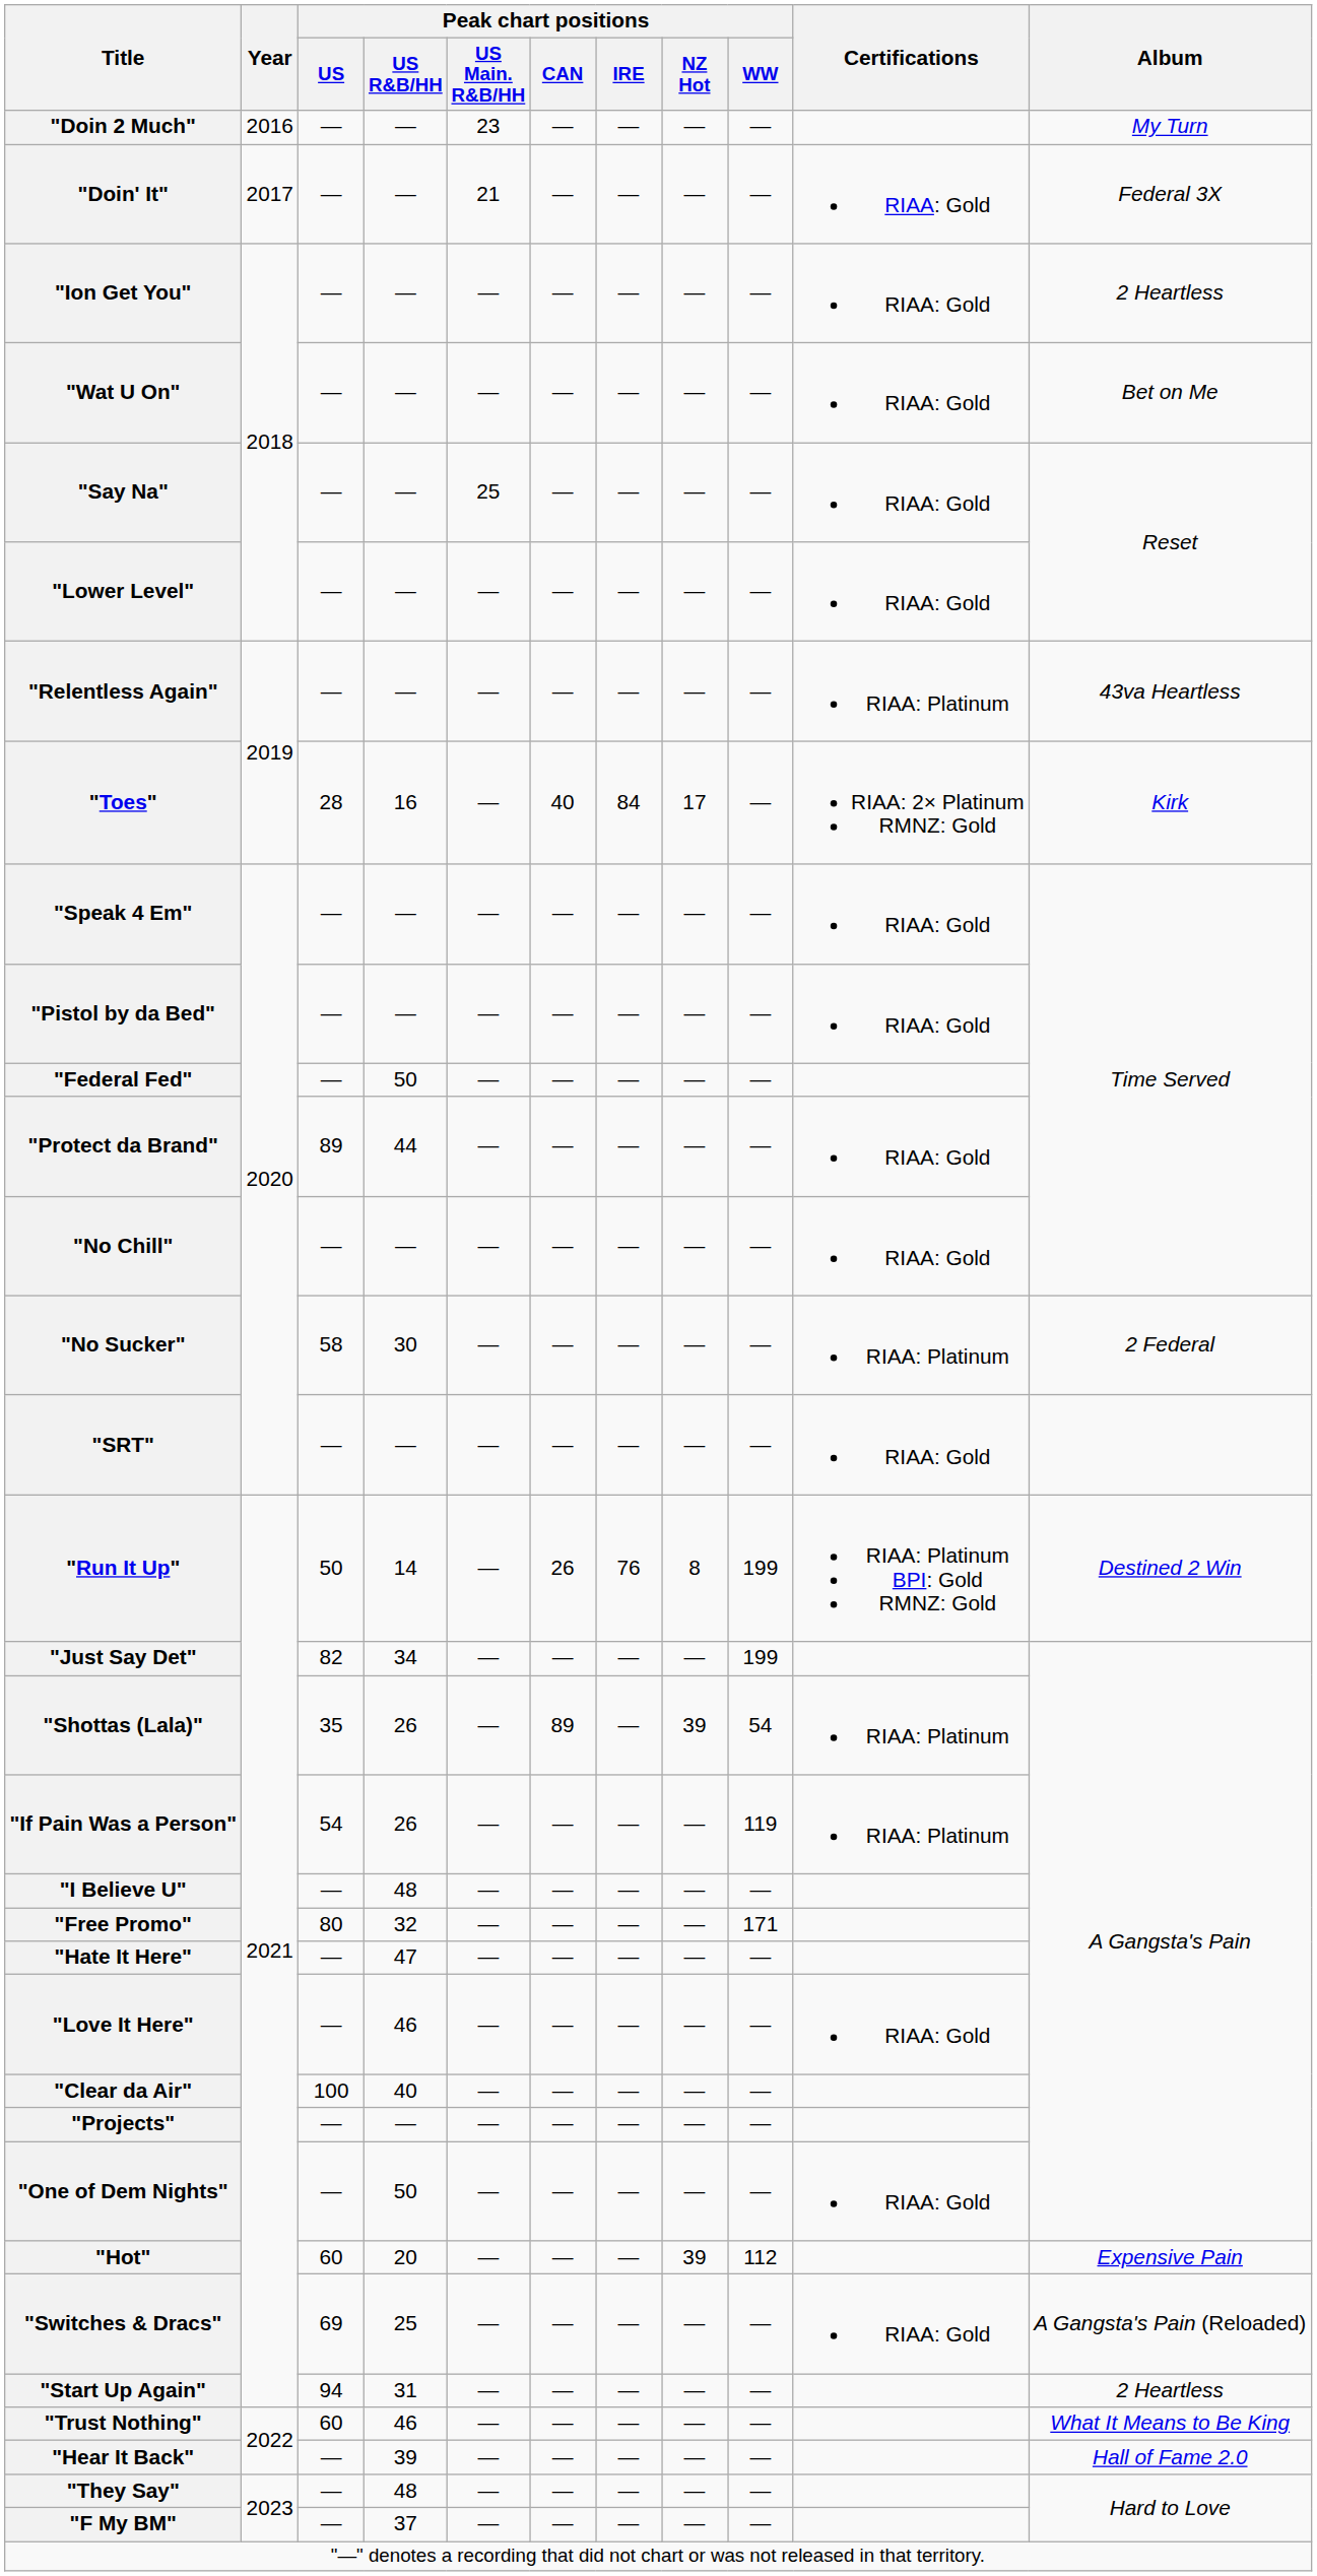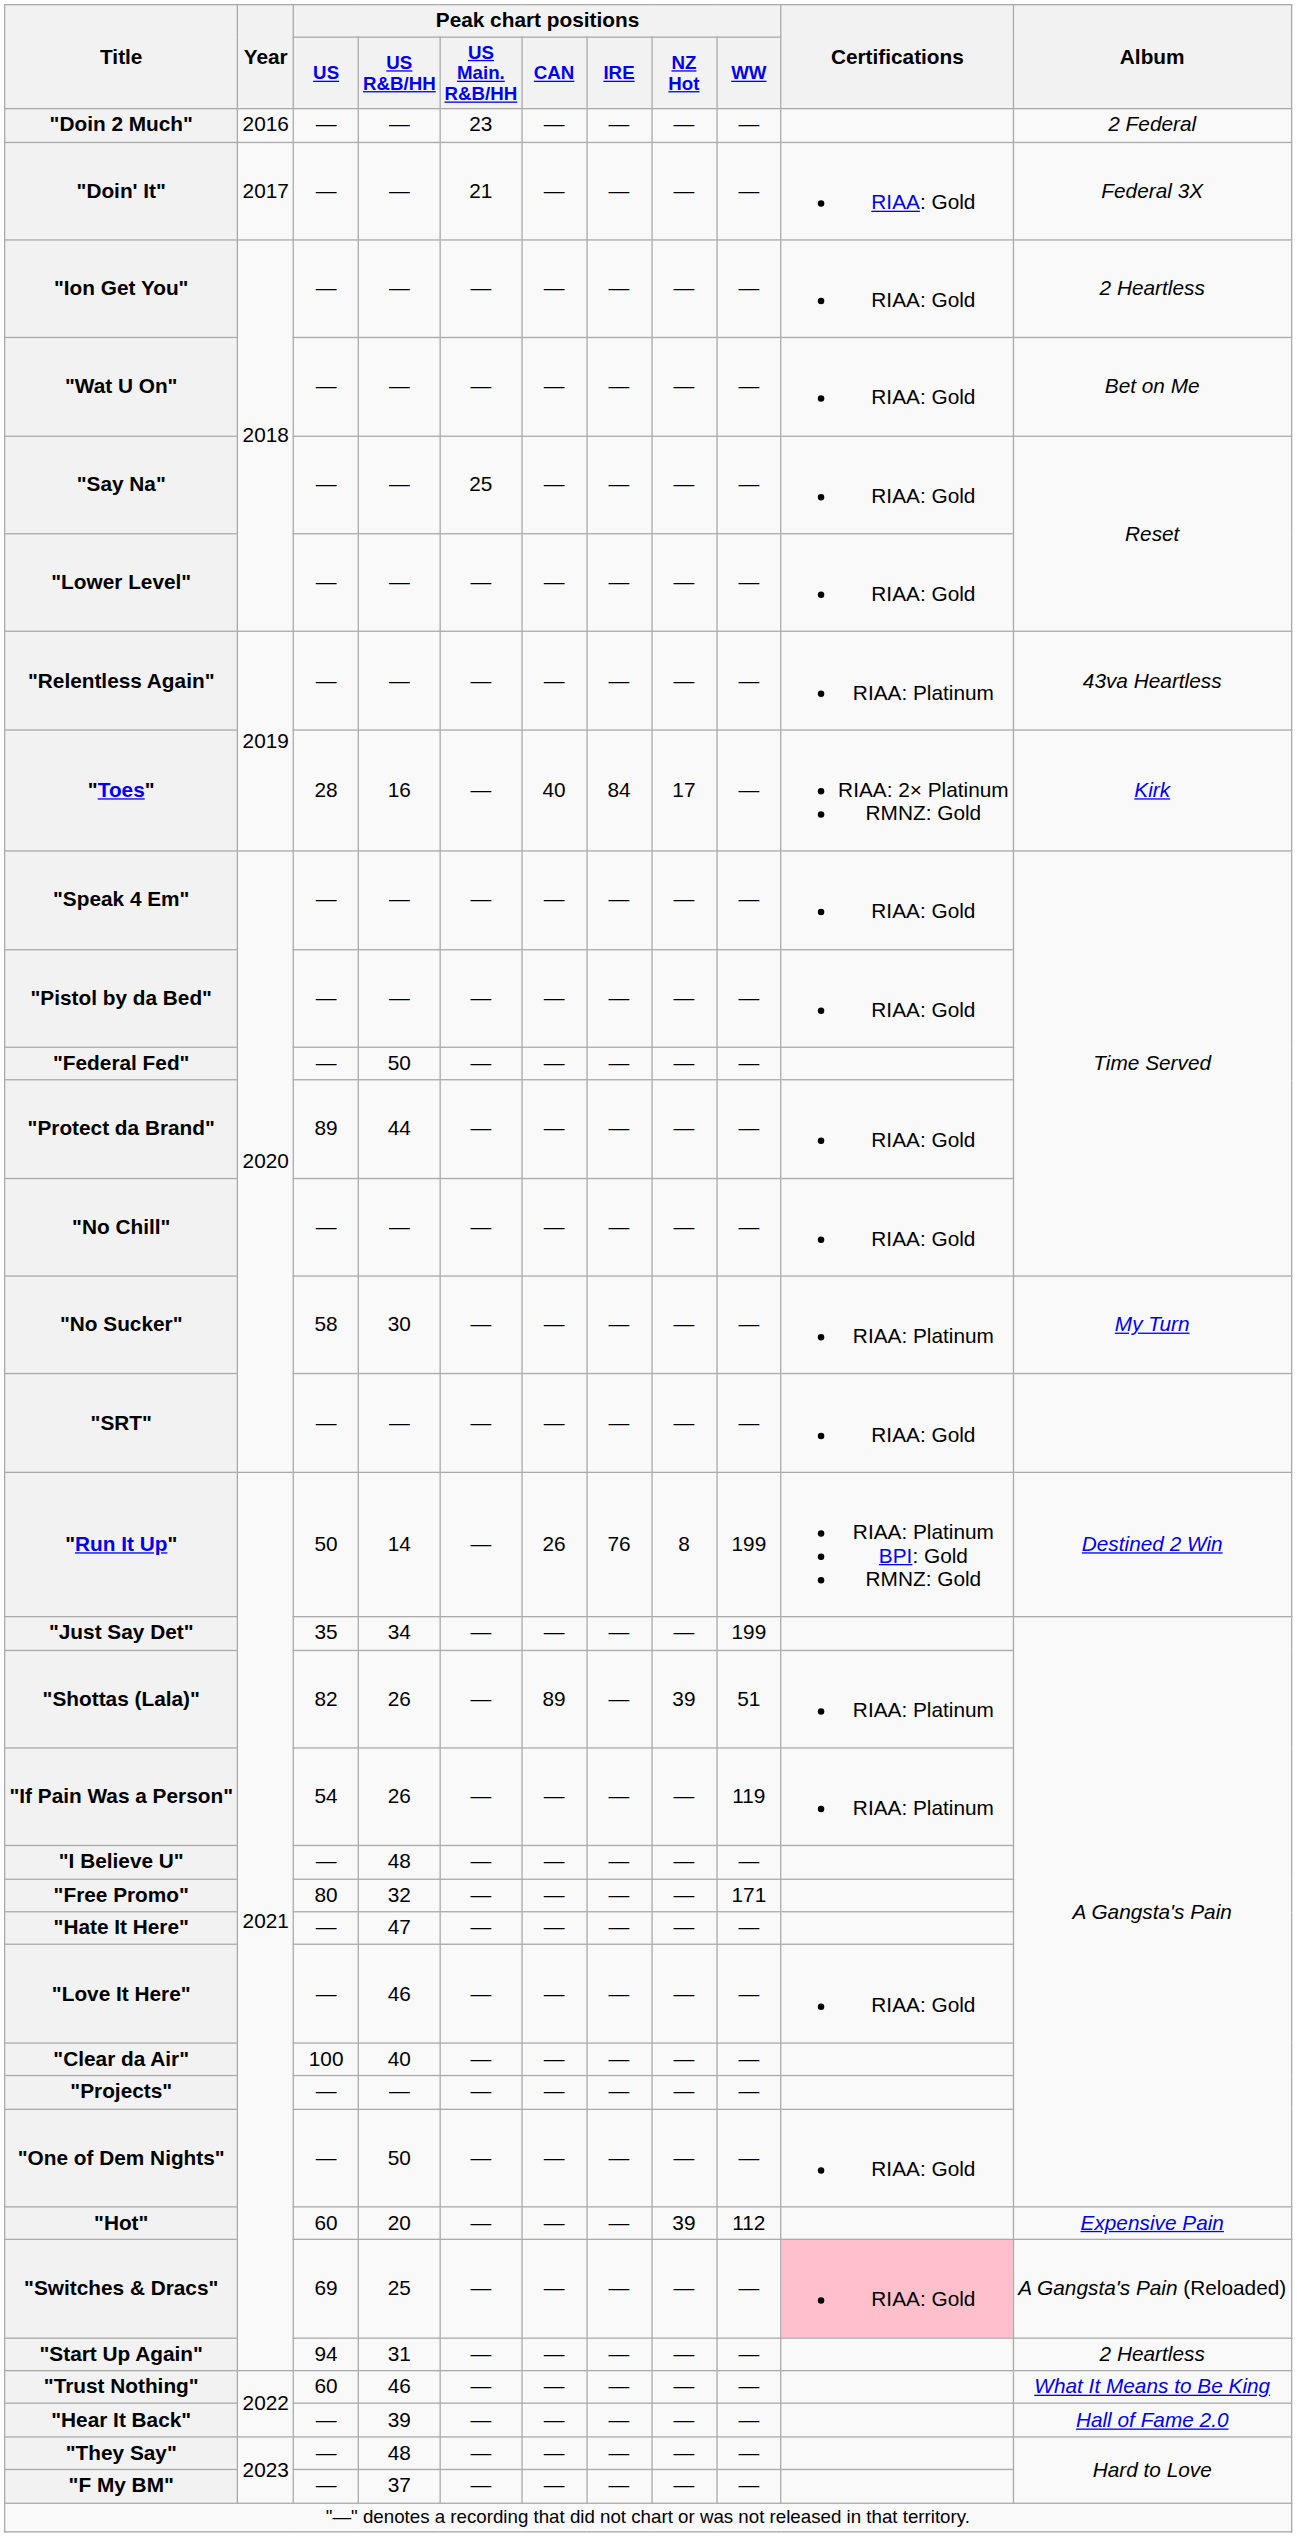"Doin 2 Much" | Album: My Turn -> 2 Federal
"No Sucker" | Album: 2 Federal -> My Turn
"Just Say Det" | Peak chart positions / US: 82 -> 35
"Shottas (Lala)" | Peak chart positions / US: 35 -> 82
"Shottas (Lala)" | Peak chart positions / WW: 54 -> 51
"Switches & Dracs" | Certifications: no background -> pink background
